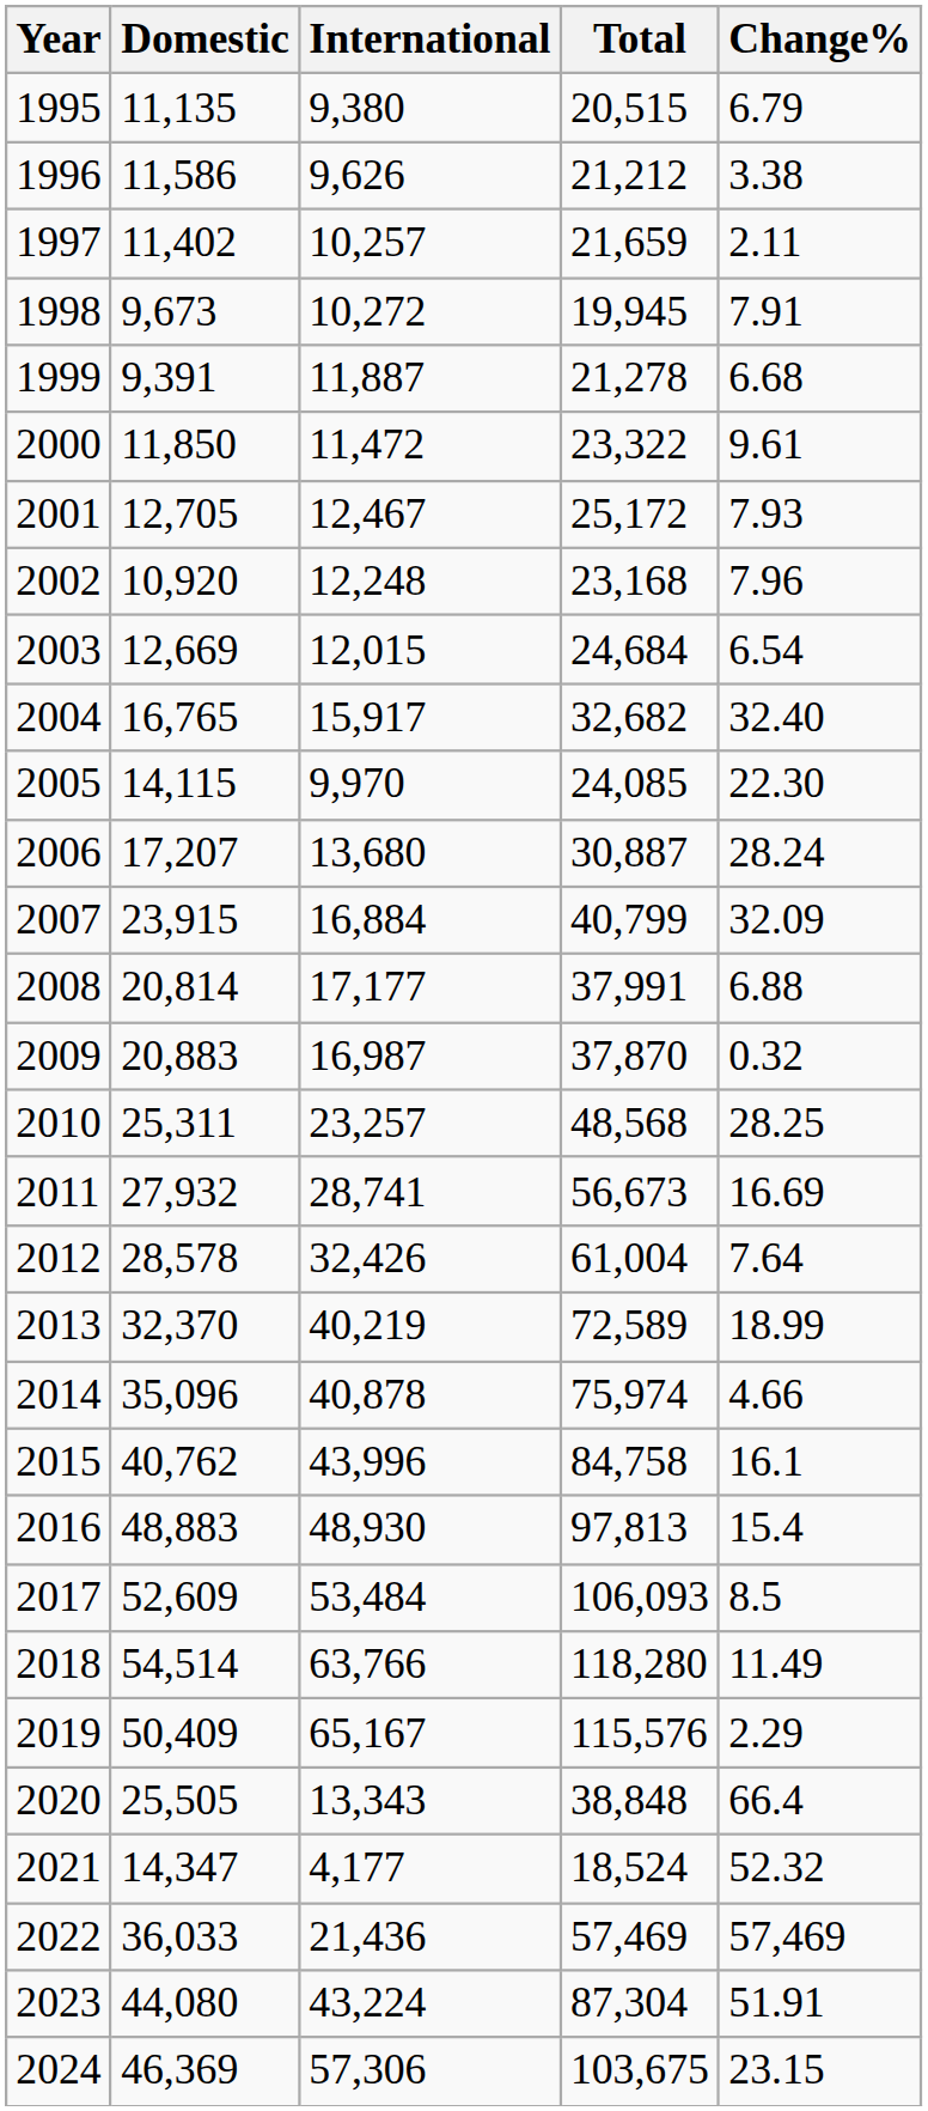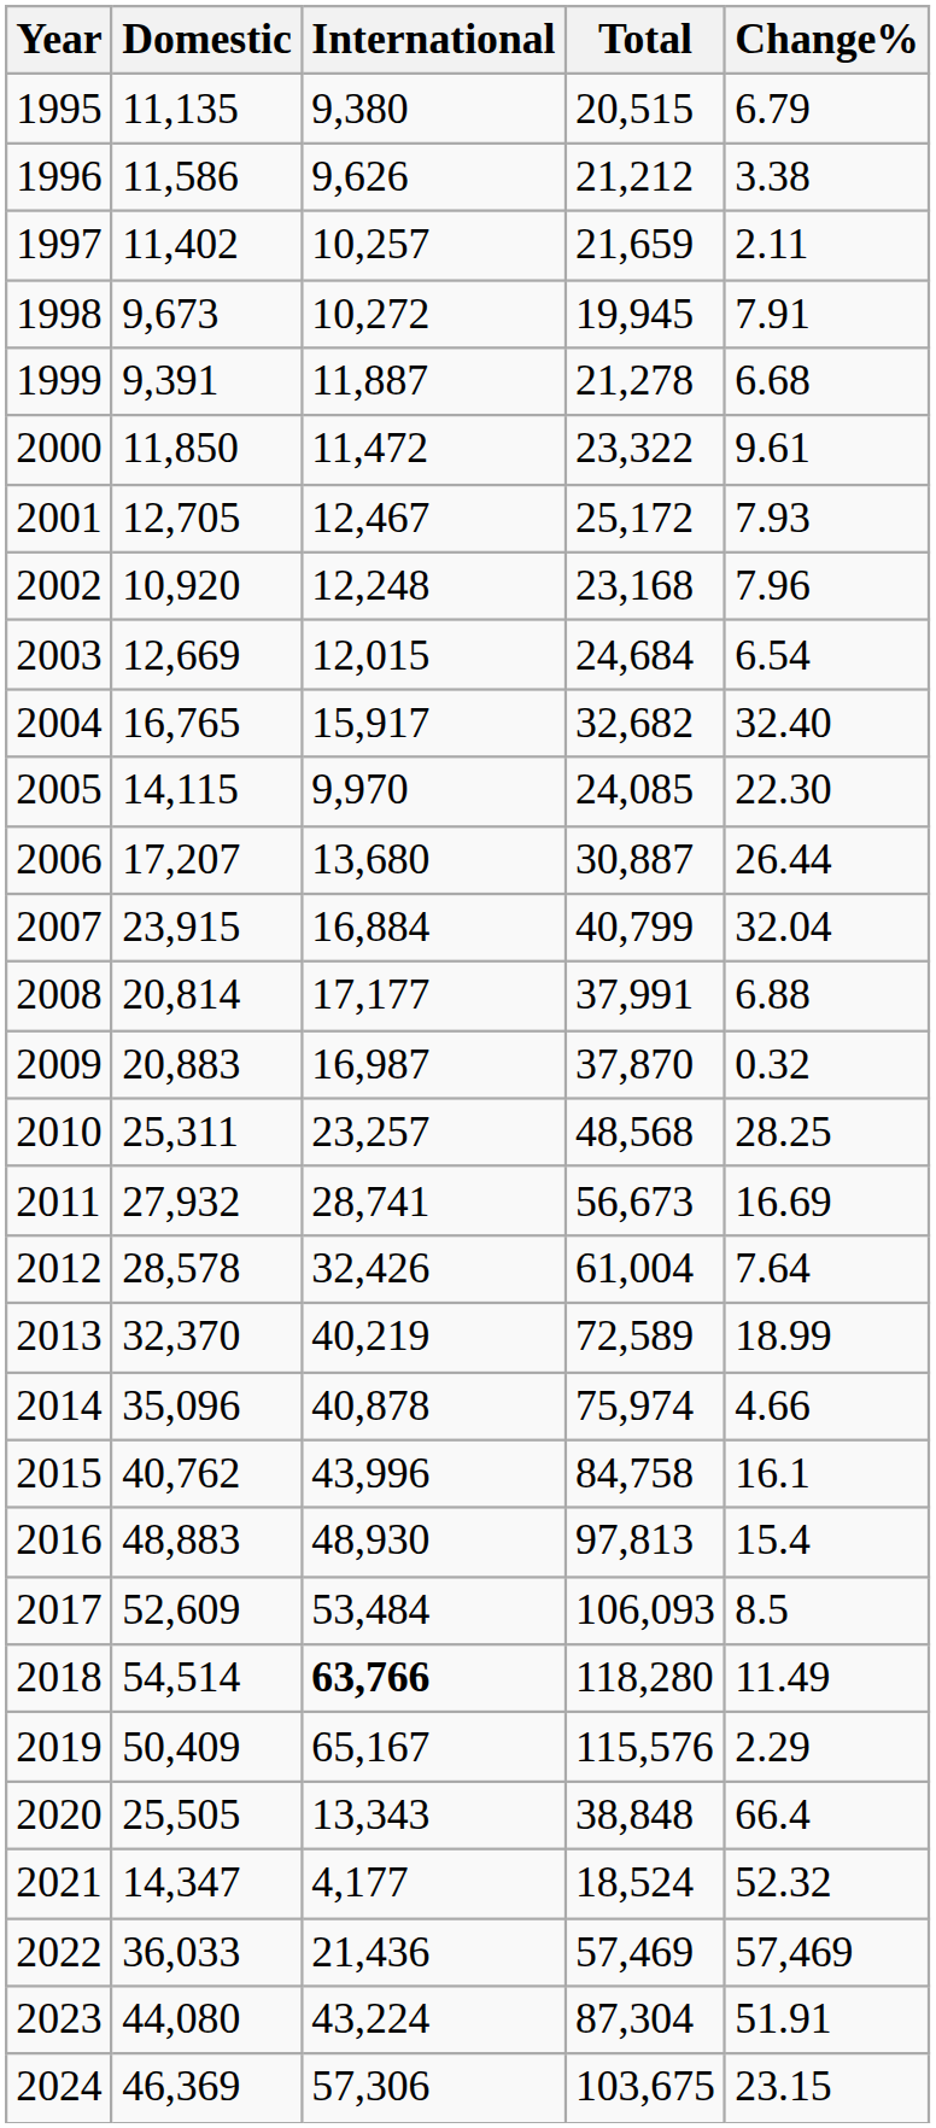2006 | Change%: 28.24 -> 26.44
2007 | Change%: 32.09 -> 32.04
2018 | International: normal -> bold
